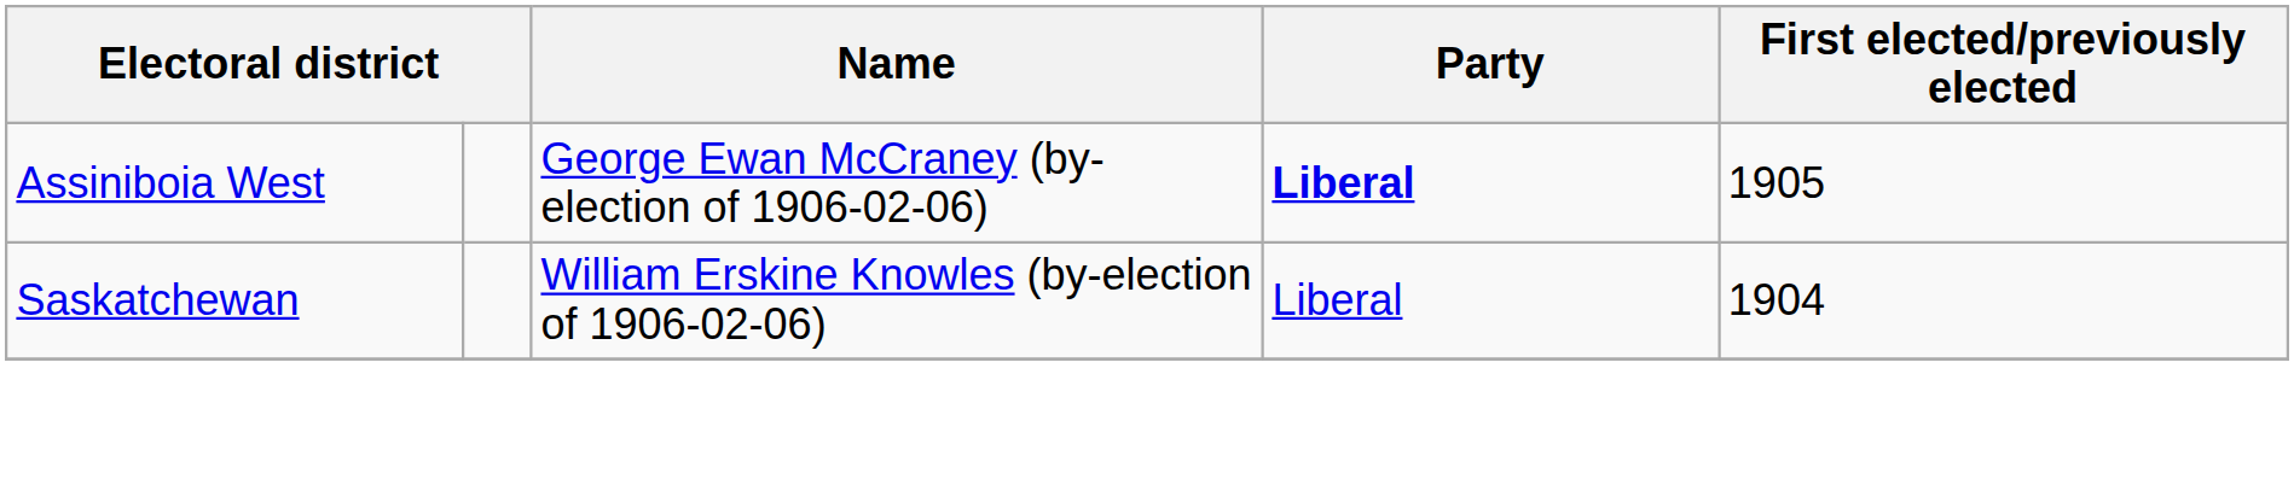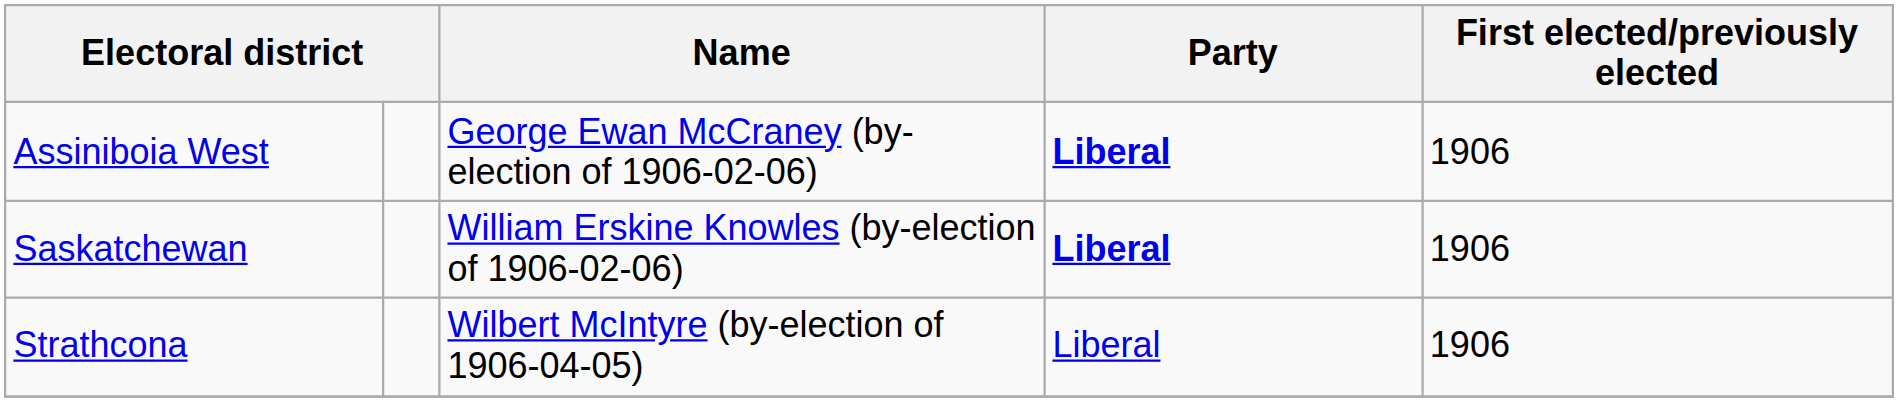Assiniboia West | First elected/previously elected: 1905 -> 1906
Saskatchewan | Party: normal -> bold
Saskatchewan | First elected/previously elected: 1904 -> 1906
+ row: Strathcona | Wilbert McIntyre (by-election of 1906-04-05) | Liberal | 1906
